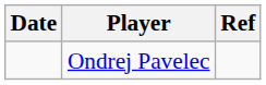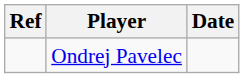columns swapped: Date <-> Ref
